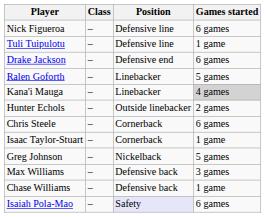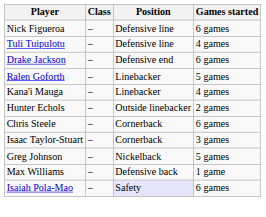Tuli Tuipulotu | Games started: 1 game -> 4 games
Kana'i Mauga | Games started: lightgrey background -> no background
Isaac Taylor-Stuart | Games started: 1 game -> 3 games
Max Williams | Games started: 3 games -> 1 game
- row: Chase Williams | – | Defensive back | 1 game
